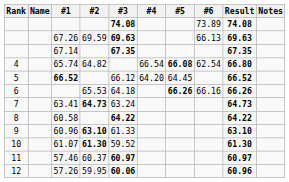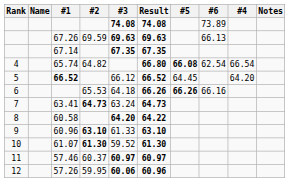columns swapped: #4 <-> Result
60.58 | #3: 64.22 -> 64.20
